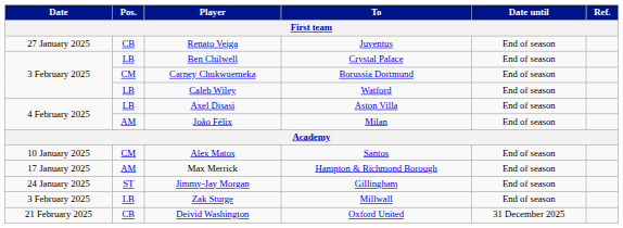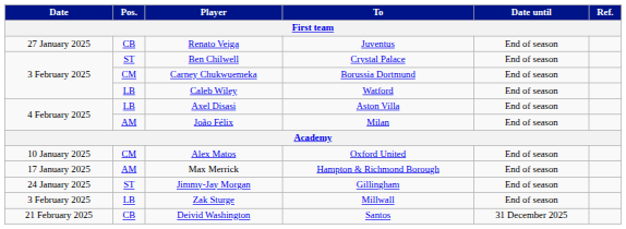Ben Chilwell | Pos.: LB -> ST
Alex Matos | To: Santos -> Oxford United
Deivid Washington | To: Oxford United -> Santos
